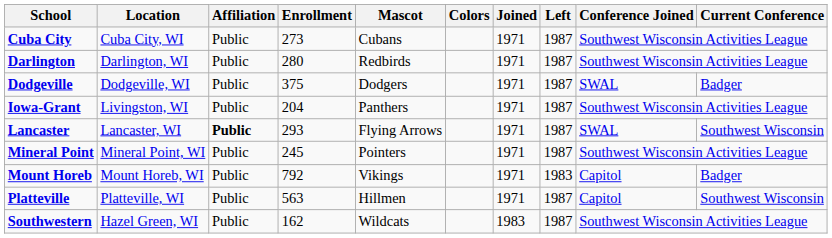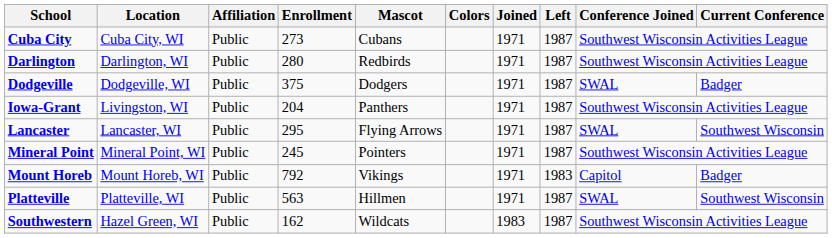Lancaster | Affiliation: bold -> normal
Lancaster | Enrollment: 293 -> 295
Platteville | Conference Joined: Capitol -> SWAL
